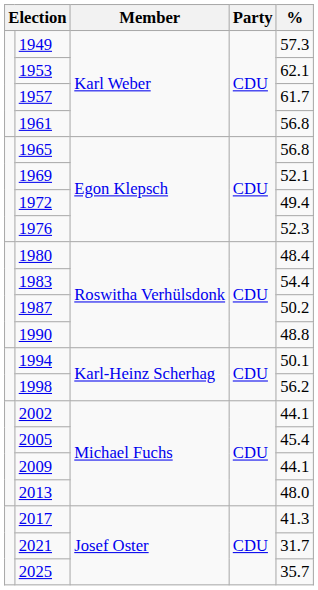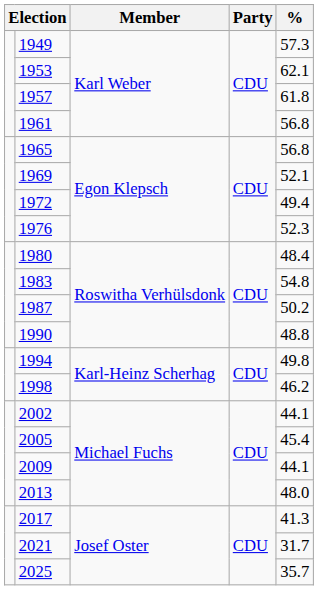1957 | %: 61.7 -> 61.8
1983 | %: 54.4 -> 54.8
1994 | %: 50.1 -> 49.8
1998 | %: 56.2 -> 46.2
